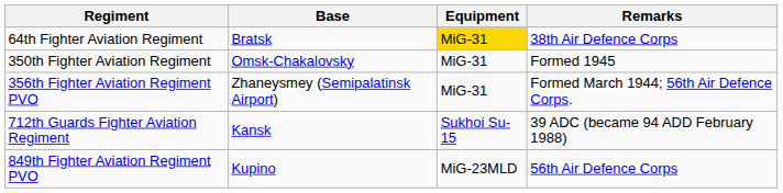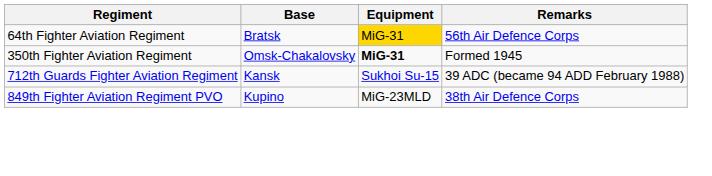64th Fighter Aviation Regiment | Remarks: 38th Air Defence Corps -> 56th Air Defence Corps
350th Fighter Aviation Regiment | Equipment: normal -> bold
- row: 356th Fighter Aviation Regiment PVO | Zhaneysmey (Semipalatinsk Airport) | MiG-31 | Formed March 1944; 56th Air Defence Corps.
849th Fighter Aviation Regiment PVO | Remarks: 56th Air Defence Corps -> 38th Air Defence Corps
